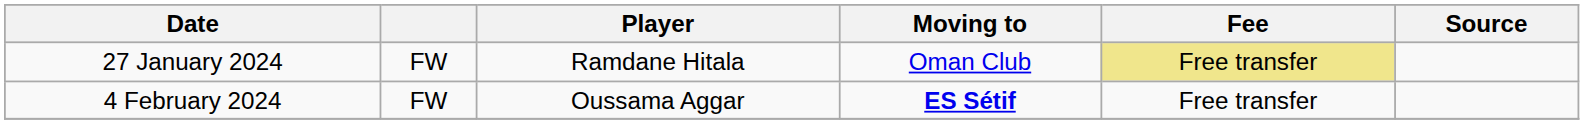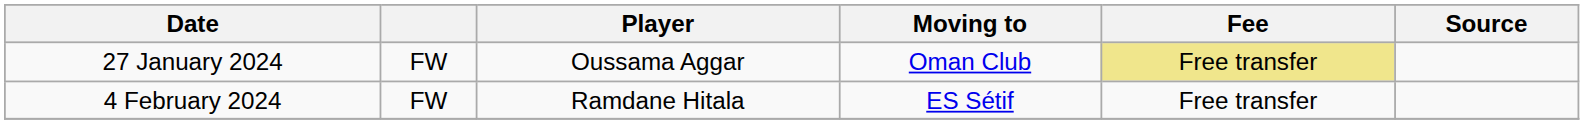27 January 2024 | Player: Ramdane Hitala -> Oussama Aggar
4 February 2024 | Player: Oussama Aggar -> Ramdane Hitala
4 February 2024 | Moving to: bold -> normal
